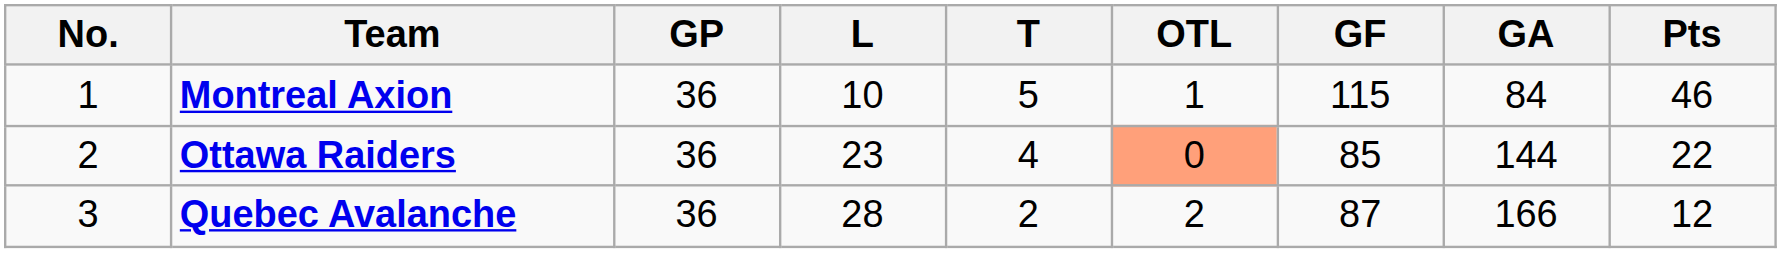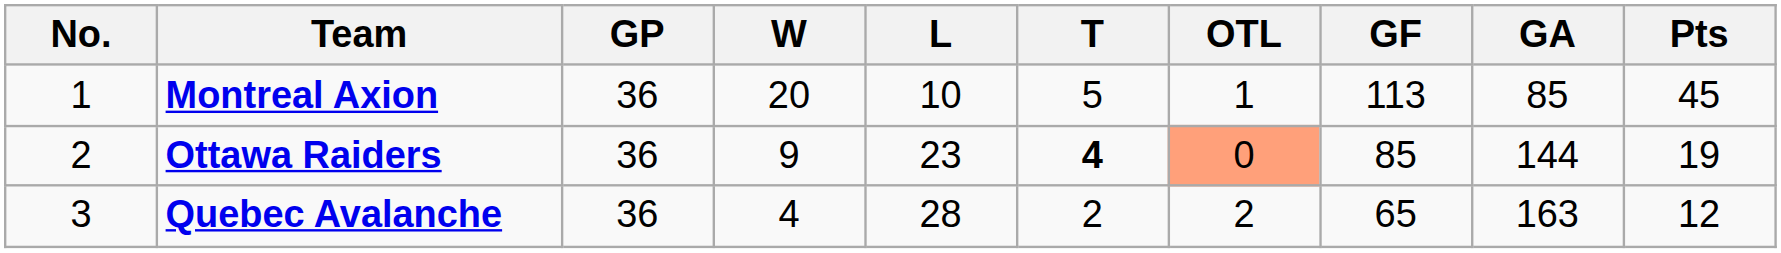+ column: W | 20 | 9 | 4
Montreal Axion | GF: 115 -> 113
Montreal Axion | GA: 84 -> 85
Montreal Axion | Pts: 46 -> 45
Ottawa Raiders | T: normal -> bold
Ottawa Raiders | Pts: 22 -> 19
Quebec Avalanche | GF: 87 -> 65
Quebec Avalanche | GA: 166 -> 163
